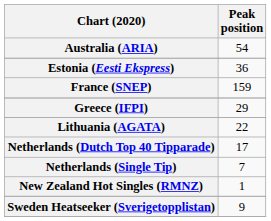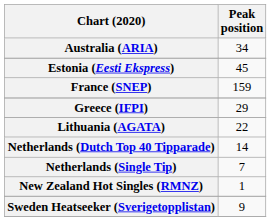Australia (ARIA) | Peak position: 54 -> 34
Estonia (Eesti Ekspress) | Peak position: 36 -> 45
Netherlands (Dutch Top 40 Tipparade) | Peak position: 17 -> 14
